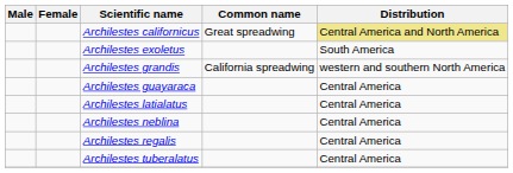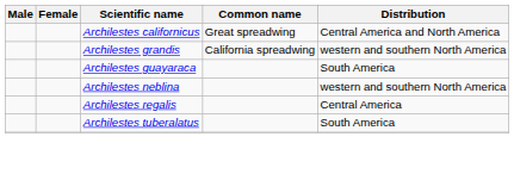Archilestes californicus | Distribution: khaki background -> no background
- row: Archilestes exoletus | South America
Archilestes guayaraca | Distribution: Central America -> South America
- row: Archilestes latialatus | Central America
Archilestes neblina | Distribution: Central America -> western and southern North America
Archilestes tuberalatus | Distribution: Central America -> South America
